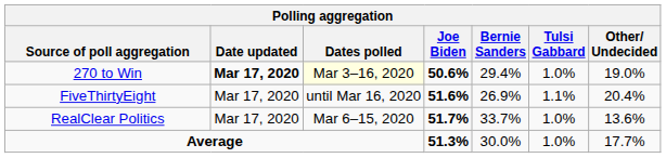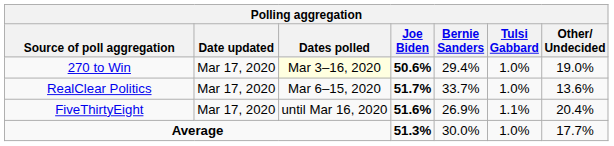270 to Win | Date updated: bold -> normal
rows swapped: RealClear Politics <-> FiveThirtyEight
